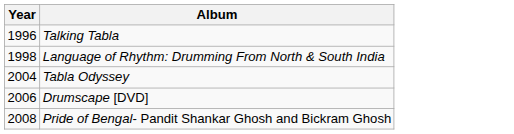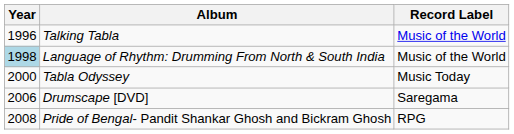+ column: Record Label | Music of the World | Music of the World | Music Today | Saregama | RPG
Language of Rhythm: Drumming From North & South India | Year: no background -> lightblue background
Tabla Odyssey | Year: 2004 -> 2000
